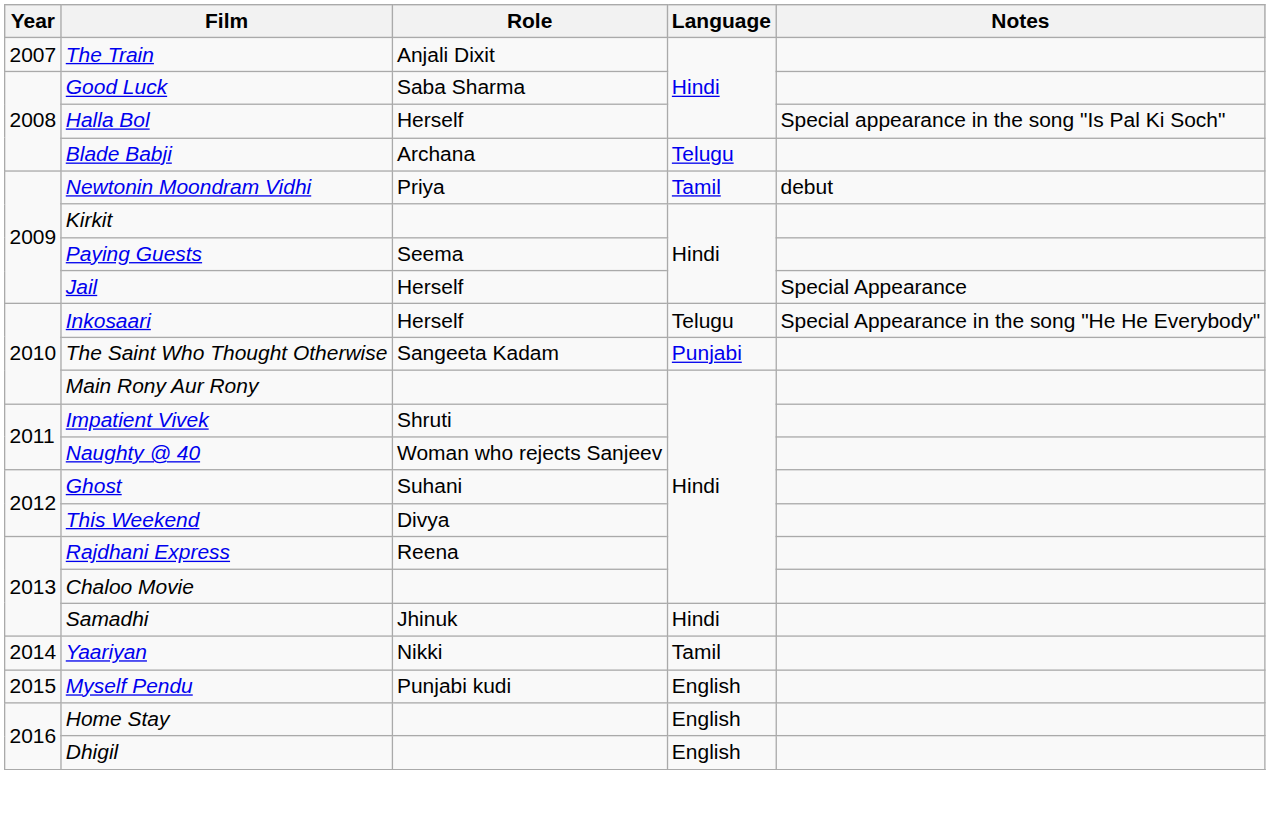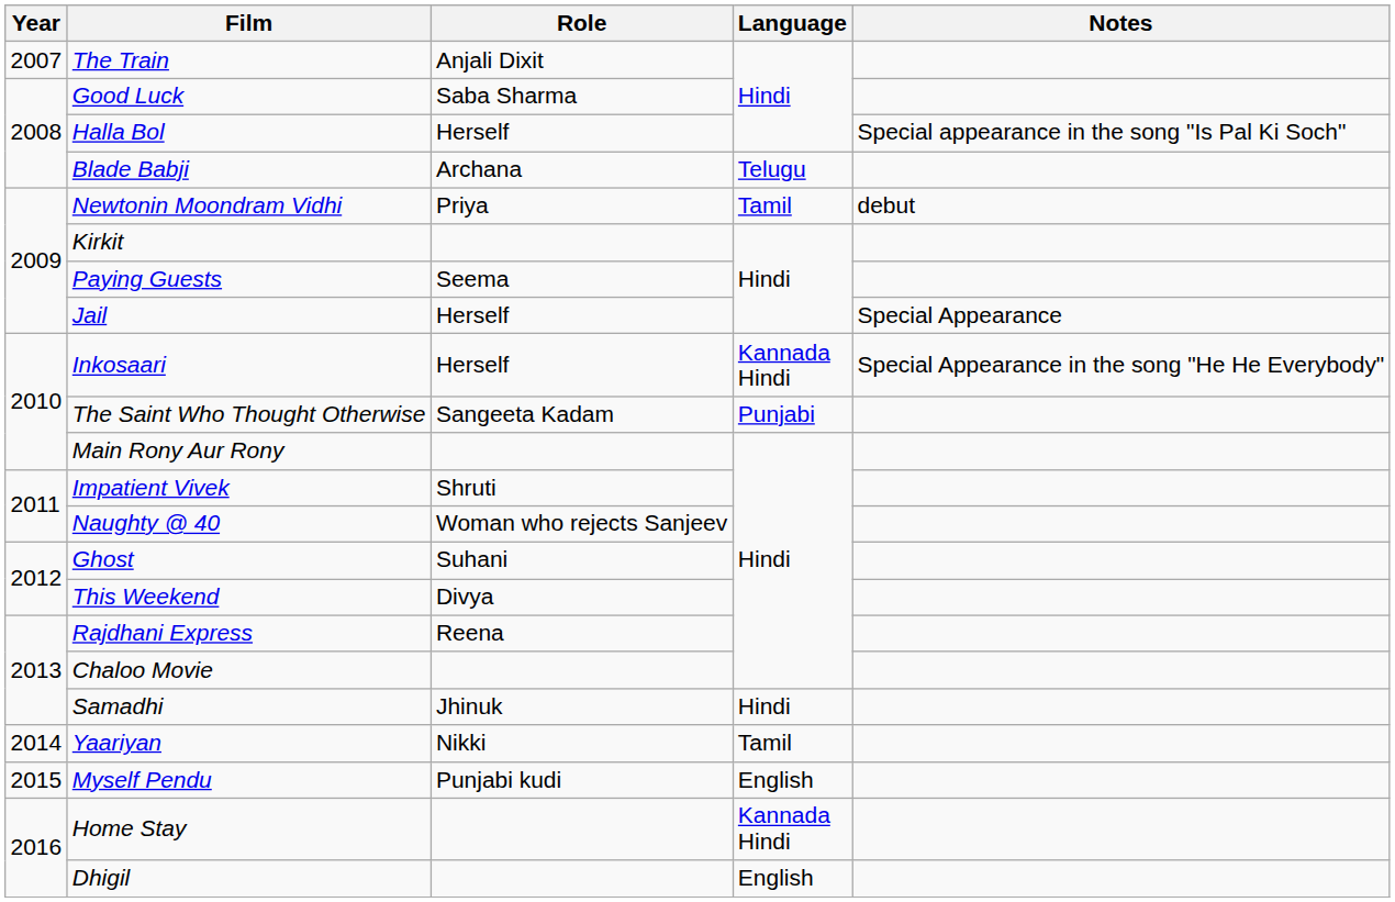Inkosaari | Language: Telugu -> Kannada Hindi
Home Stay | Language: English -> Kannada Hindi
